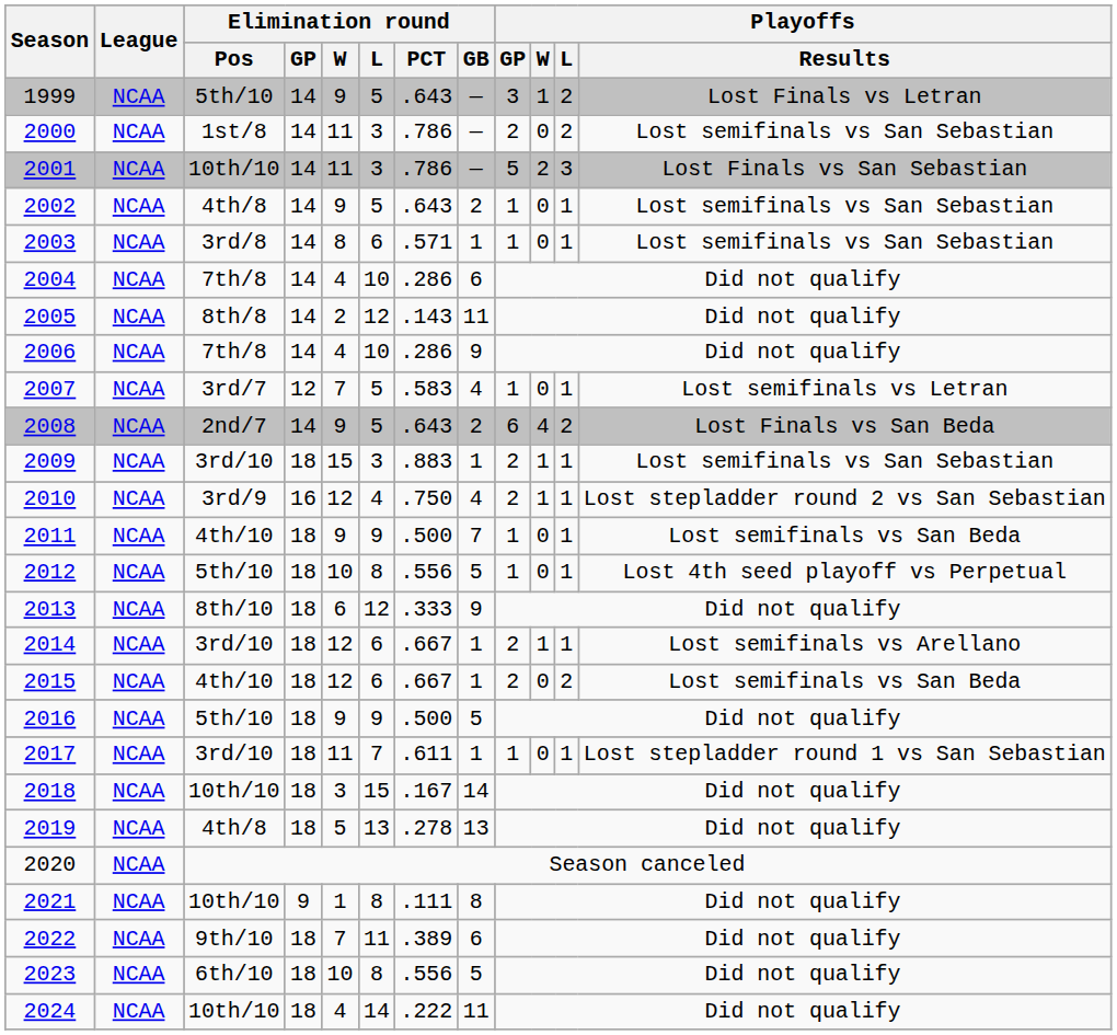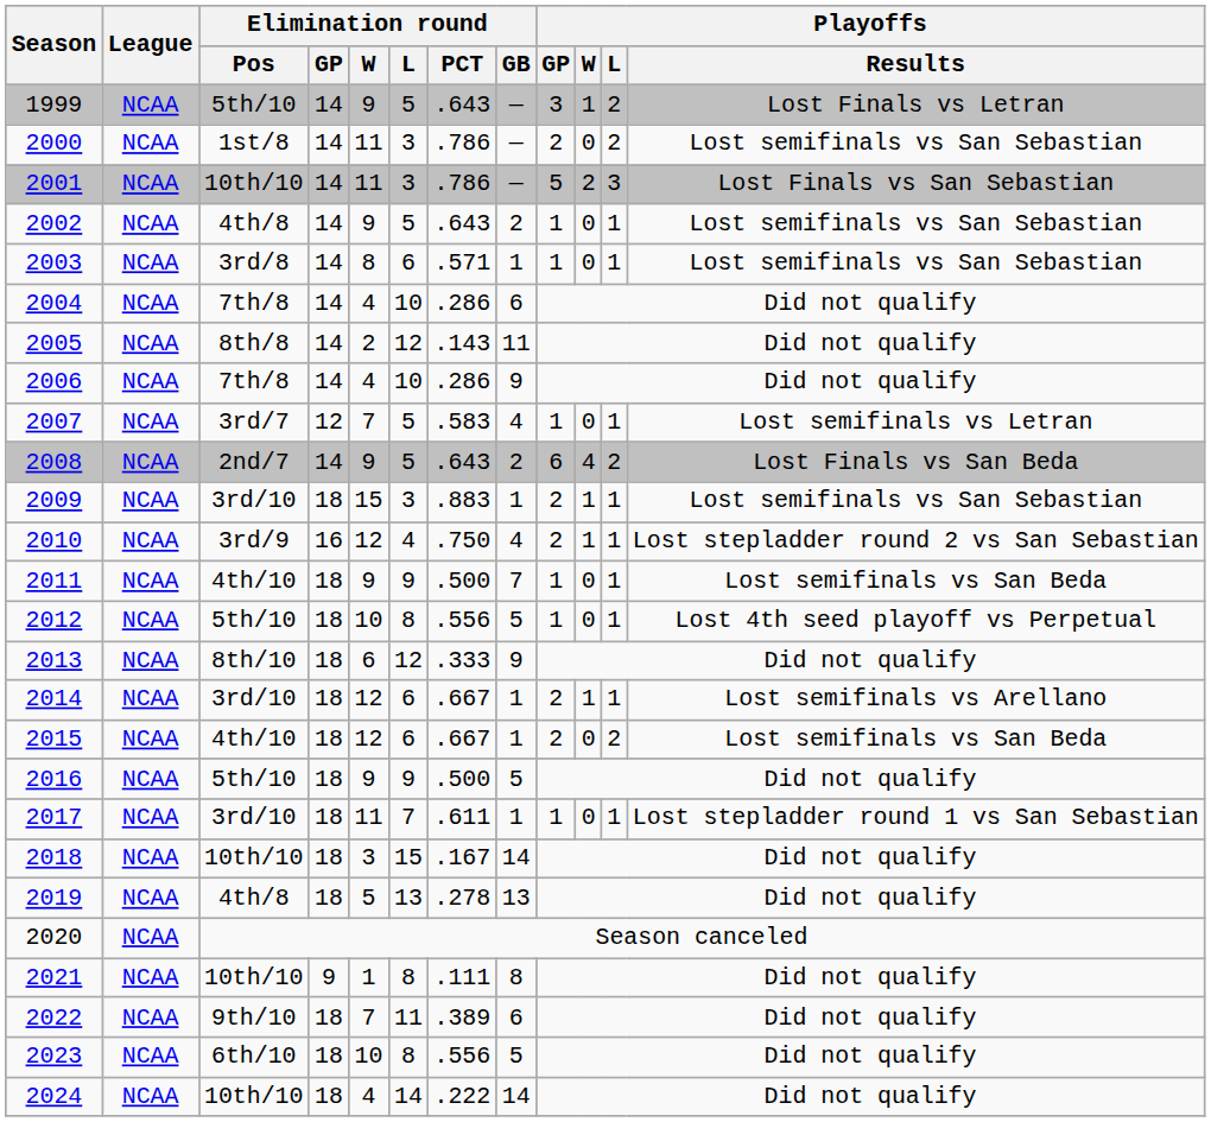2024 | Elimination round / GB: 11 -> 14
